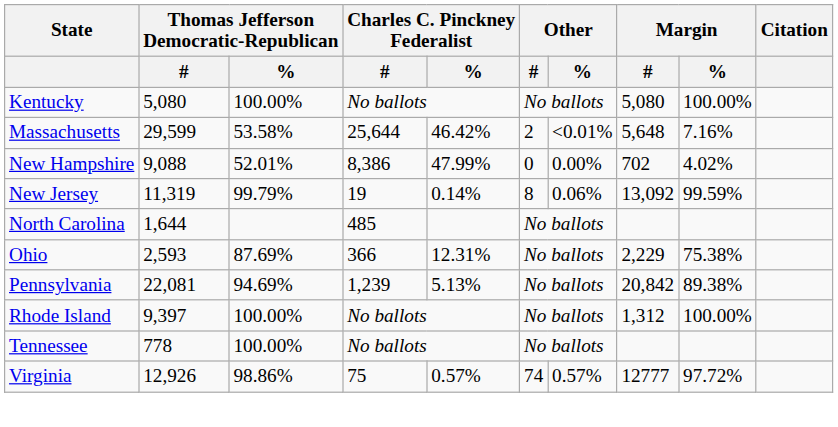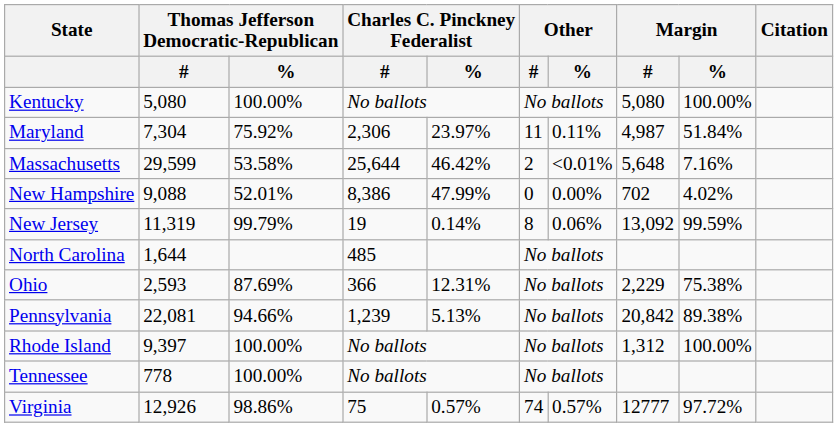+ row: Maryland | 7,304 | 75.92% | 2,306 | 23.97% | 11 | 0.11% | 4,987 | 51.84%
Pennsylvania | Thomas Jefferson Democratic-Republican / %: 94.69% -> 94.66%
